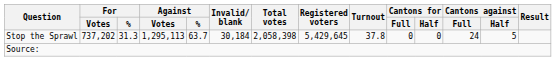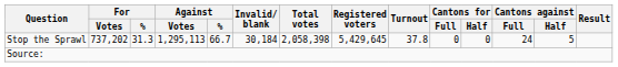Stop the Sprawl | Against / %: 63.7 -> 66.7
